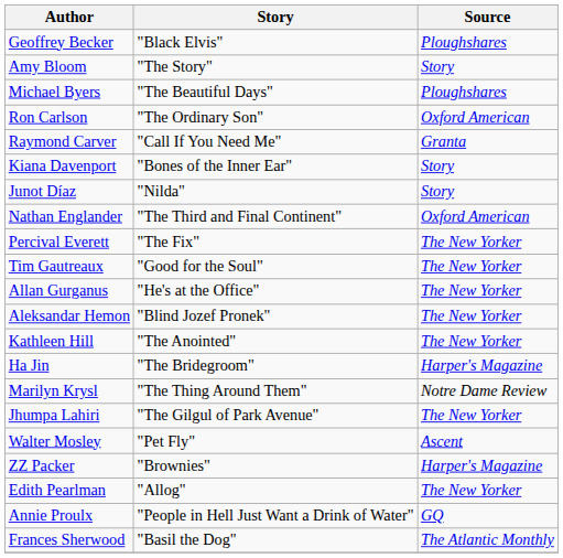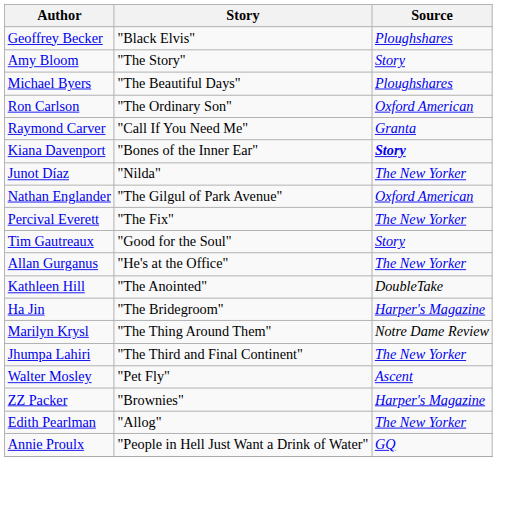Kiana Davenport | Source: normal -> bold
Junot Díaz | Source: Story -> The New Yorker
Nathan Englander | Story: "The Third and Final Continent" -> "The Gilgul of Park Avenue"
Tim Gautreaux | Source: The New Yorker -> Story
- row: Aleksandar Hemon | "Blind Jozef Pronek" | The New Yorker
Kathleen Hill | Source: The New Yorker -> DoubleTake
Jhumpa Lahiri | Story: "The Gilgul of Park Avenue" -> "The Third and Final Continent"
- row: Frances Sherwood | "Basil the Dog" | The Atlantic Monthly
